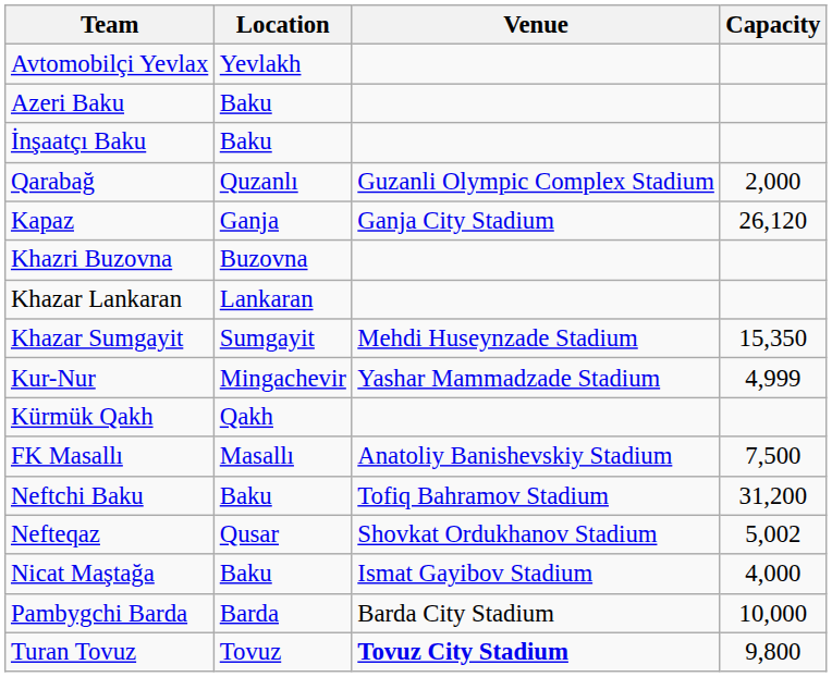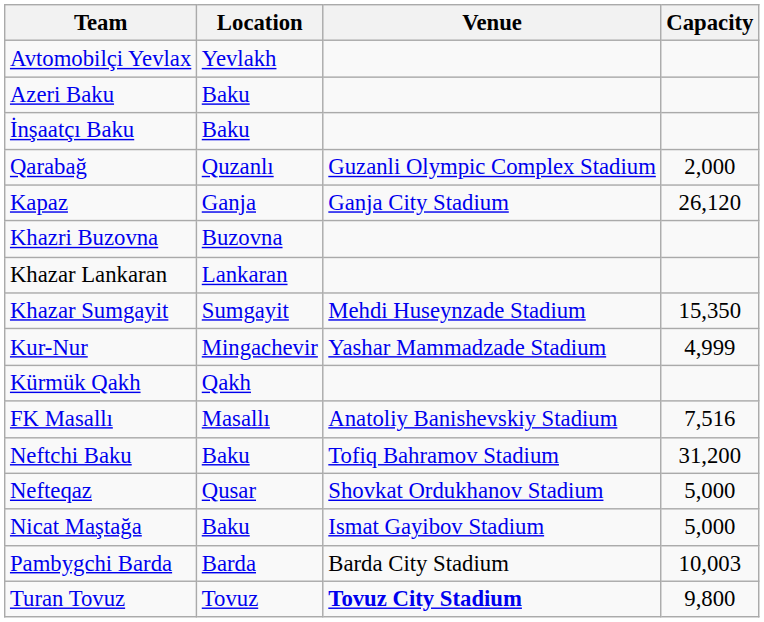FK Masallı | Capacity: 7,500 -> 7,516
Nefteqaz | Capacity: 5,002 -> 5,000
Nicat Maştağa | Capacity: 4,000 -> 5,000
Pambygchi Barda | Capacity: 10,000 -> 10,003
